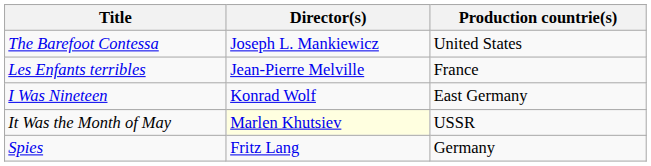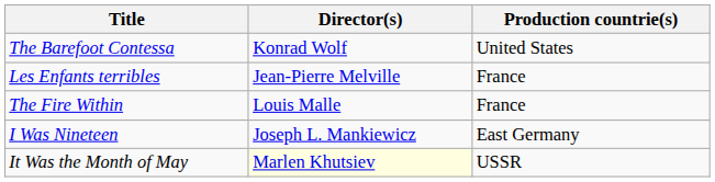The Barefoot Contessa | Director(s): Joseph L. Mankiewicz -> Konrad Wolf
+ row: The Fire Within | Louis Malle | France
I Was Nineteen | Director(s): Konrad Wolf -> Joseph L. Mankiewicz
- row: Spies | Fritz Lang | Germany
